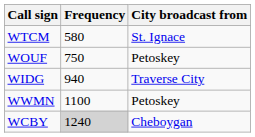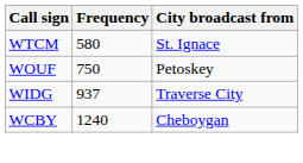WIDG | Frequency: 940 -> 937
- row: WWMN | 1100 | Petoskey
WCBY | Frequency: lightgrey background -> no background
